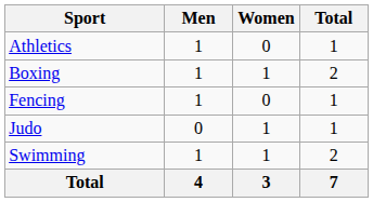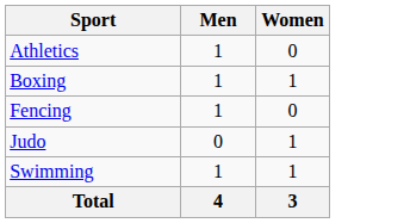- column: Total | 1 | 2 | 1 | 1 | 2 | 7
